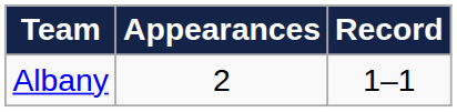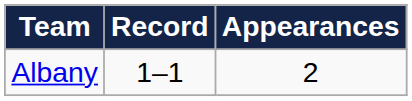columns swapped: Appearances <-> Record
